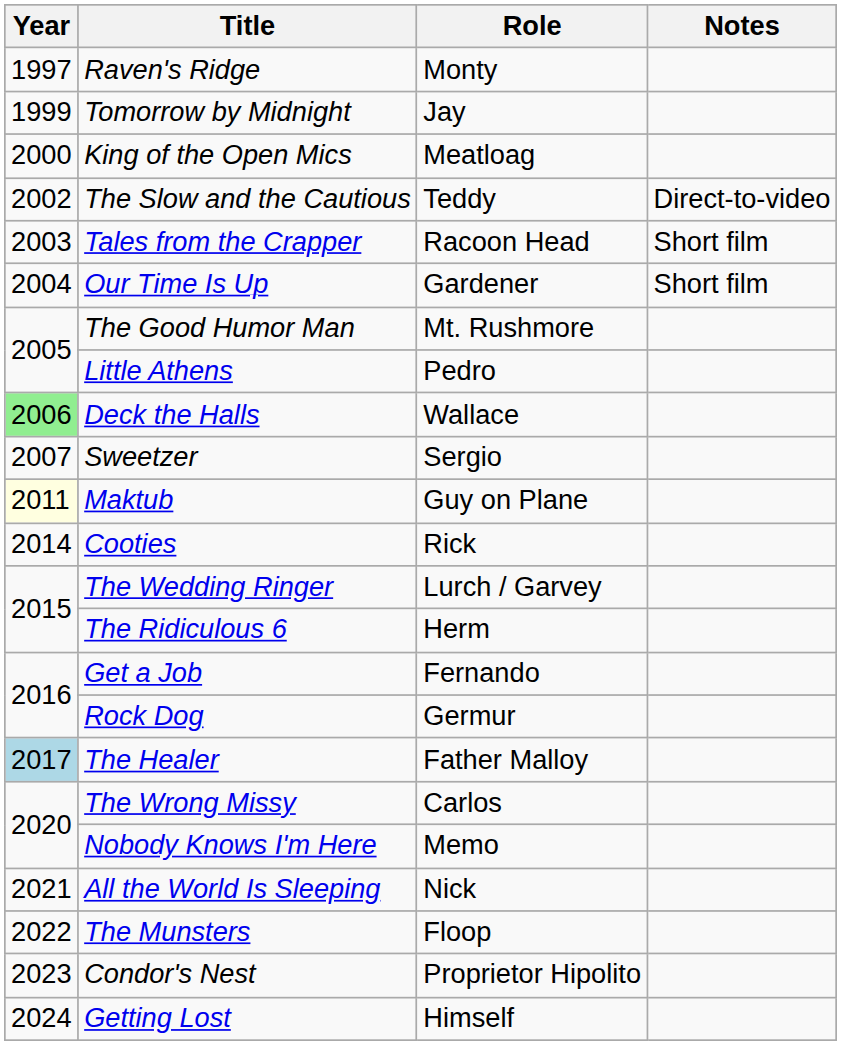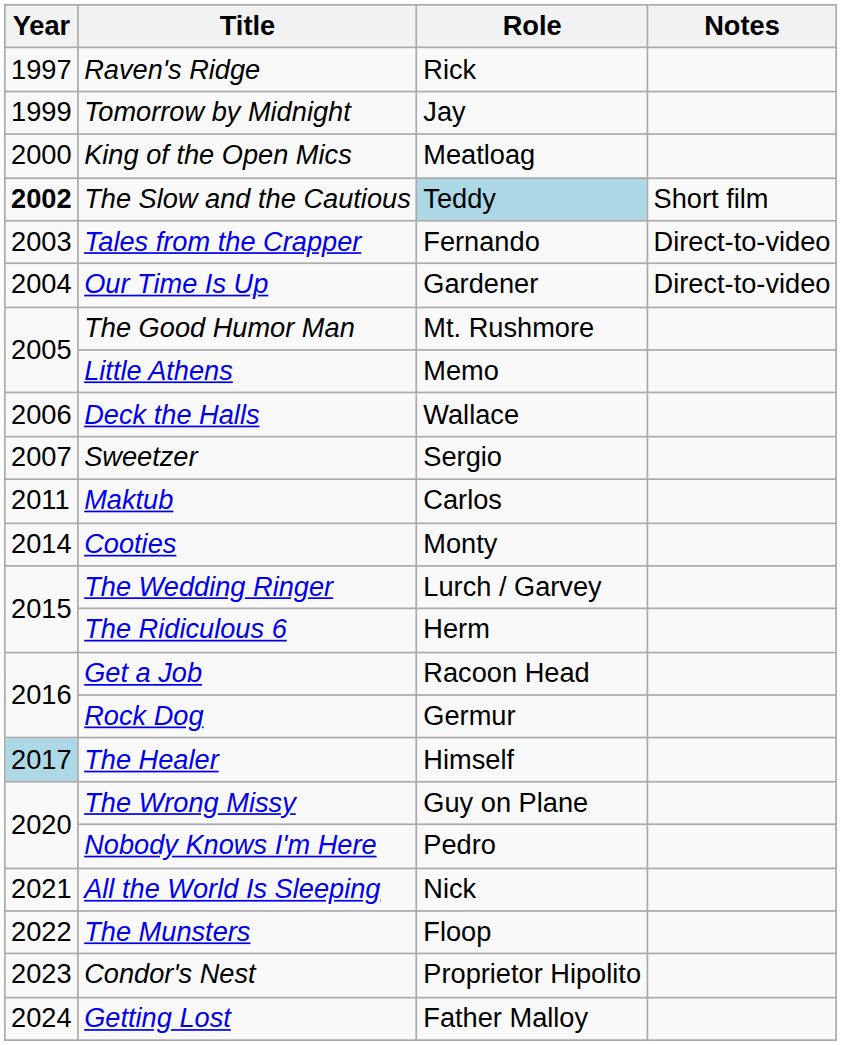Raven's Ridge | Role: Monty -> Rick
The Slow and the Cautious | Year: normal -> bold
The Slow and the Cautious | Role: no background -> lightblue background
The Slow and the Cautious | Notes: Direct-to-video -> Short film
Tales from the Crapper | Role: Racoon Head -> Fernando
Tales from the Crapper | Notes: Short film -> Direct-to-video
Our Time Is Up | Notes: Short film -> Direct-to-video
Little Athens | Role: Pedro -> Memo
Deck the Halls | Year: lightgreen background -> no background
Maktub | Year: lightyellow background -> no background
Maktub | Role: Guy on Plane -> Carlos
Cooties | Role: Rick -> Monty
Get a Job | Role: Fernando -> Racoon Head
The Healer | Role: Father Malloy -> Himself
The Wrong Missy | Role: Carlos -> Guy on Plane
Nobody Knows I'm Here | Role: Memo -> Pedro
Getting Lost | Role: Himself -> Father Malloy
